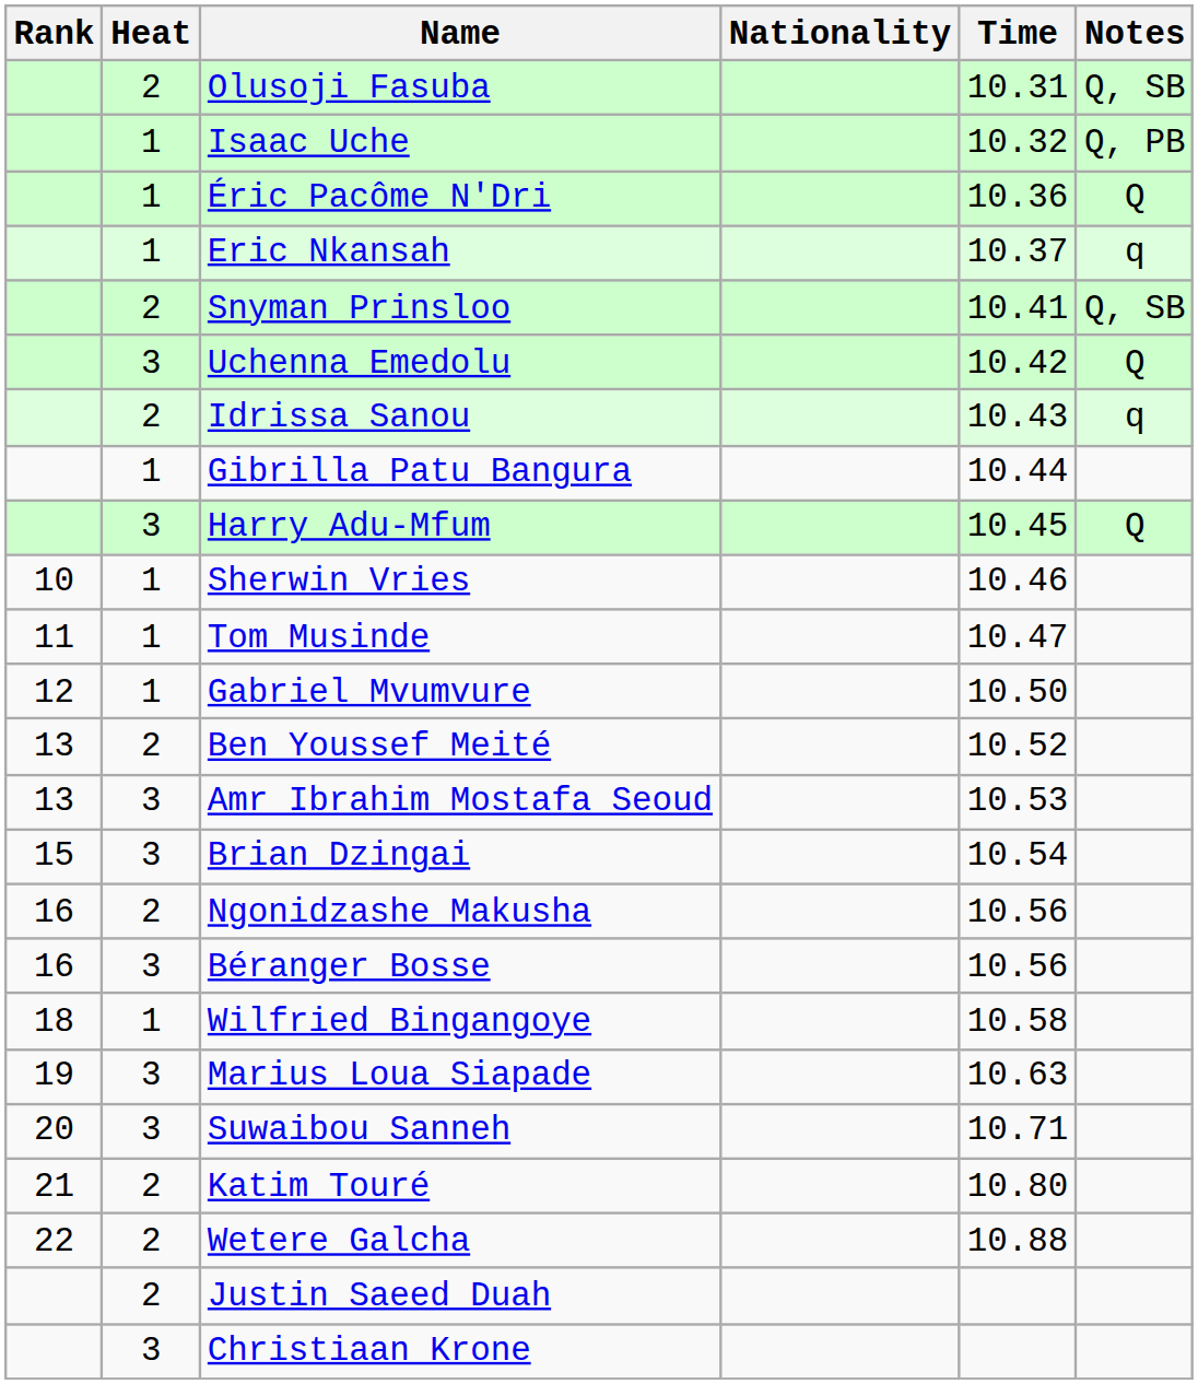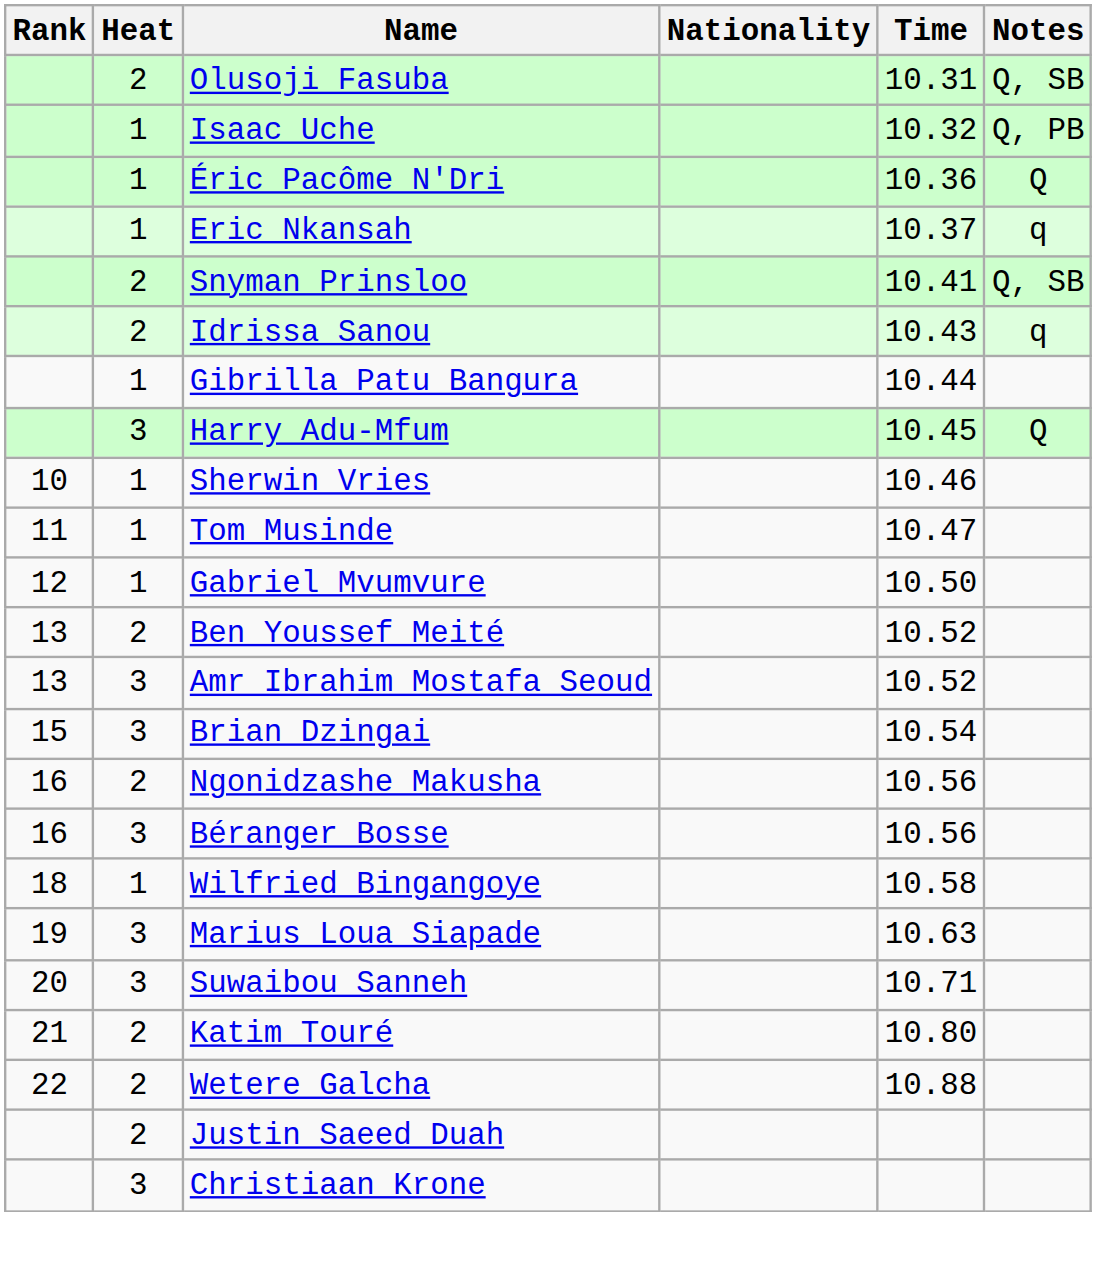- row: 3 | Uchenna Emedolu | 10.42 | Q
Amr Ibrahim Mostafa Seoud | Time: 10.53 -> 10.52
